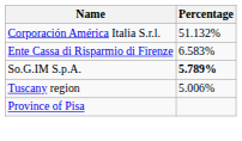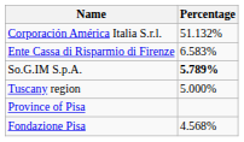Tuscany region | Percentage: 5.006% -> 5.000%
+ row: Fondazione Pisa | 4.568%
